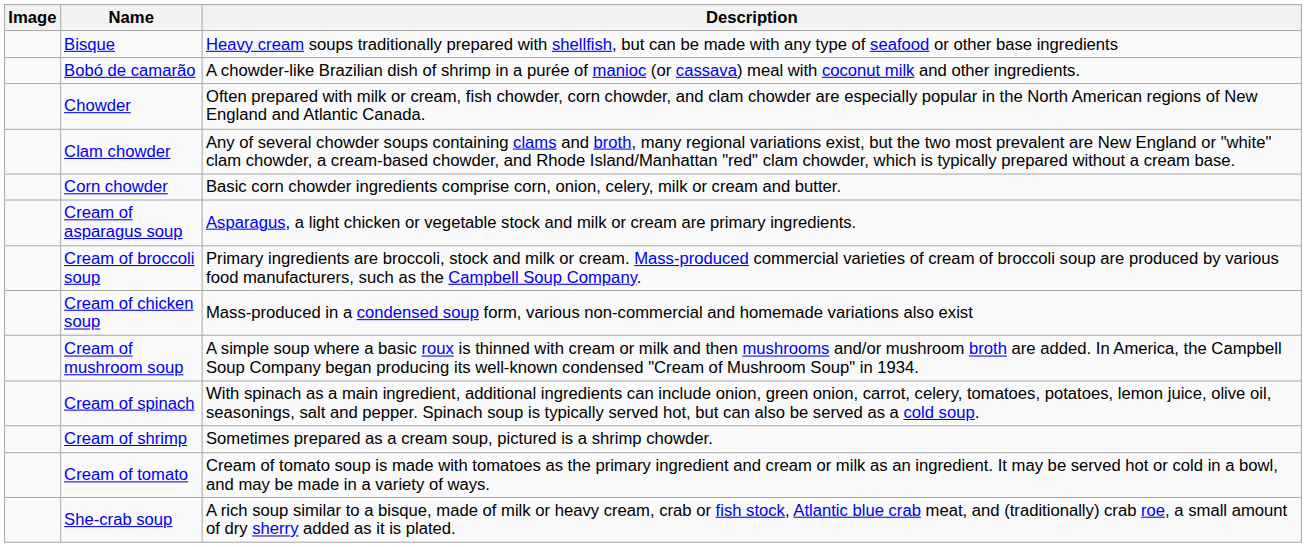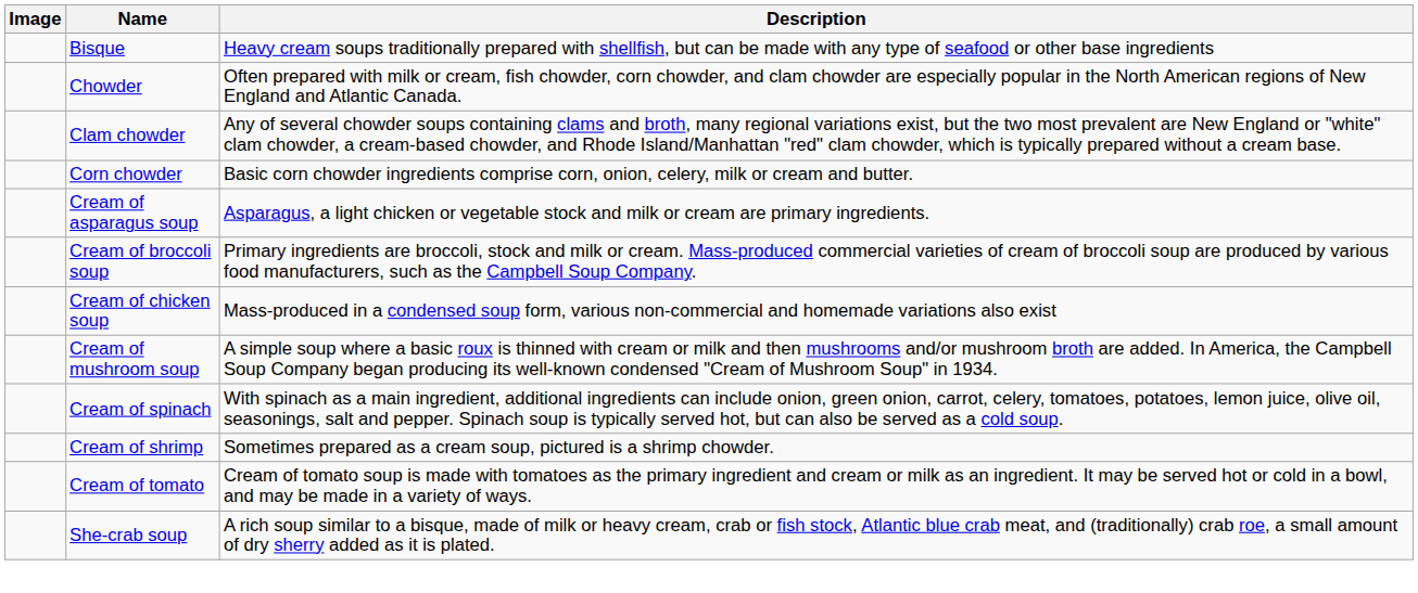- row: Bobó de camarão | A chowder-like Brazilian dish of shrimp in a purée of manioc (or cassava) meal with coconut milk and other ingredients.
